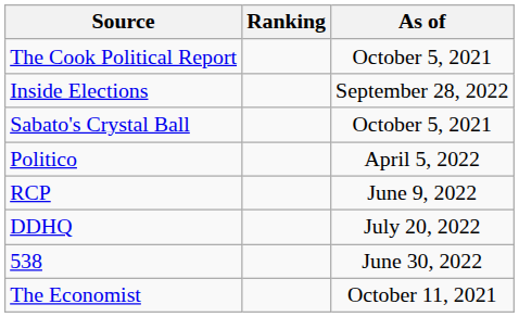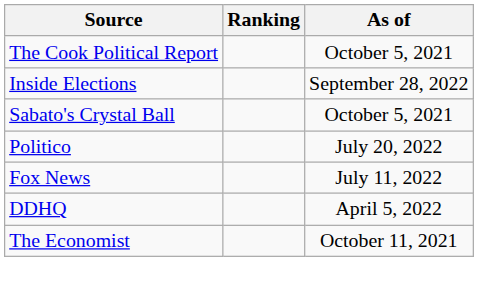Politico | As of: April 5, 2022 -> July 20, 2022
- row: RCP | June 9, 2022
+ row: Fox News | July 11, 2022
DDHQ | As of: July 20, 2022 -> April 5, 2022
- row: 538 | June 30, 2022
